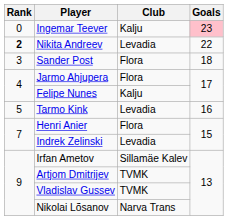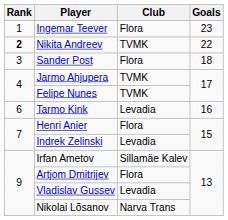Ingemar Teever | Rank: 0 -> 1
Ingemar Teever | Club: Kalju -> Flora
Ingemar Teever | Goals: pink background -> no background
Nikita Andreev | Club: Levadia -> TVMK
Jarmo Ahjupera | Club: Flora -> TVMK
Felipe Nunes | Club: Kalju -> TVMK
Tarmo Kink | Rank: 5 -> 6
Artjom Dmitrijev | Club: TVMK -> Flora
Vladislav Gussev | Club: TVMK -> Levadia
